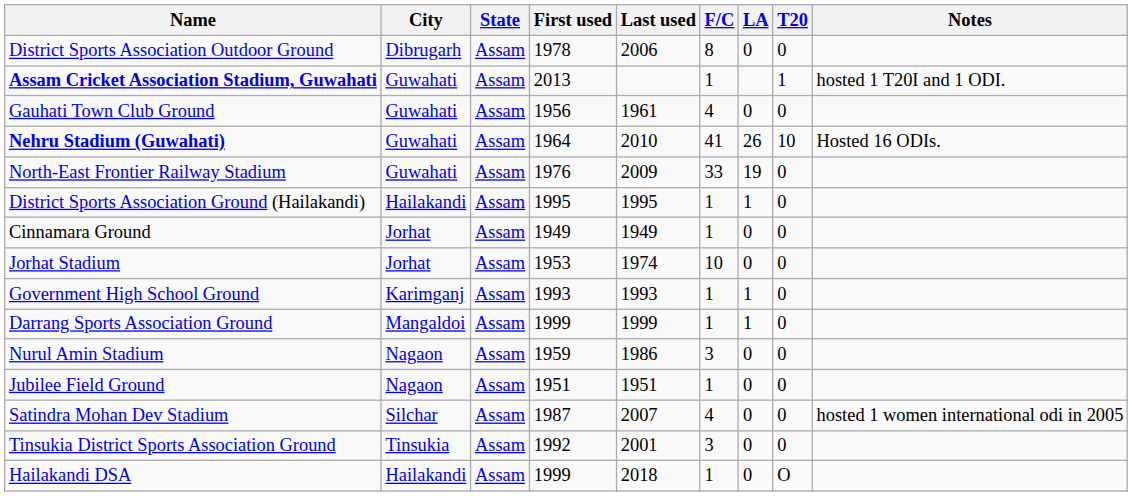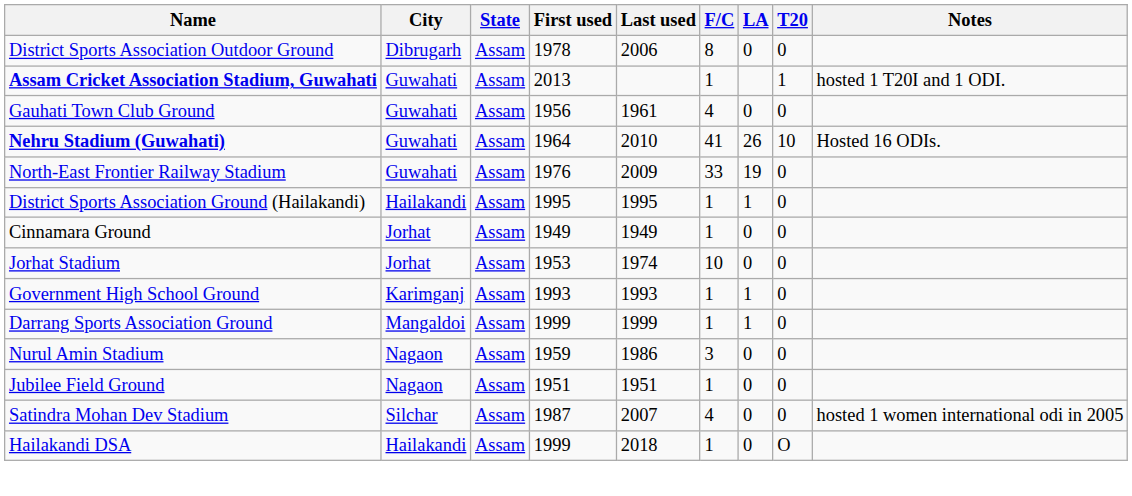- row: Tinsukia District Sports Association Ground | Tinsukia | Assam | 1992 | 2001 | 3 | 0 | 0
